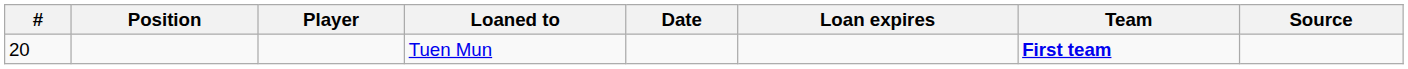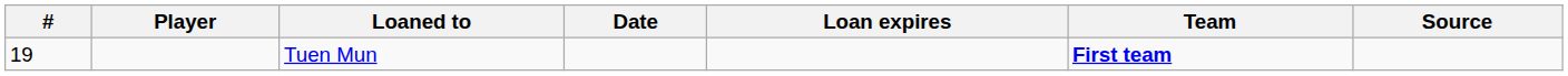- column: Position
Tuen Mun | #: 20 -> 19
